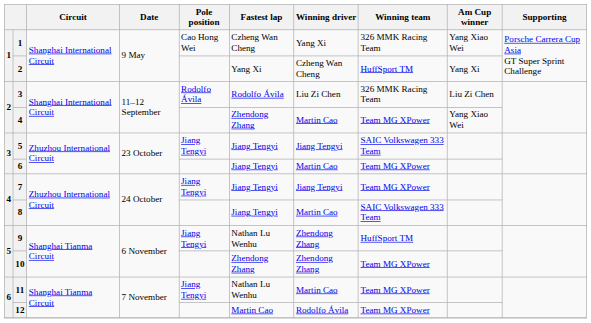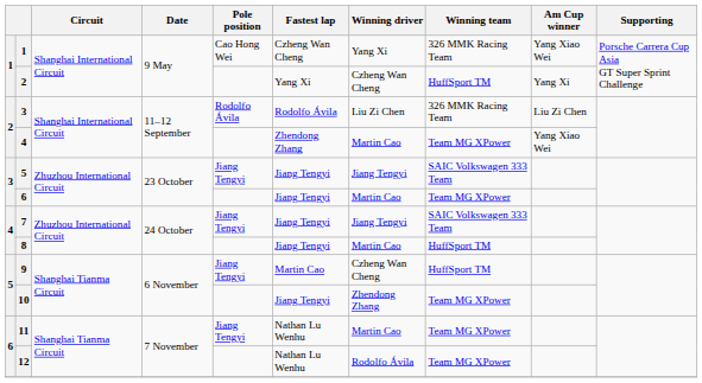7 | Winning team: Team MG XPower -> SAIC Volkswagen 333 Team
8 | Winning team: SAIC Volkswagen 333 Team -> HuffSport TM
9 | Fastest lap: Nathan Lu Wenhu -> Martin Cao
9 | Winning driver: Zhendong Zhang -> Czheng Wan Cheng
10 | Fastest lap: Zhendong Zhang -> Jiang Tengyi
12 | Fastest lap: Martin Cao -> Nathan Lu Wenhu
